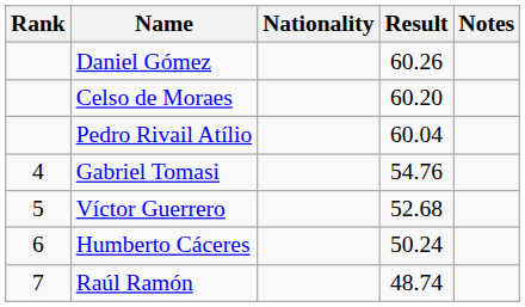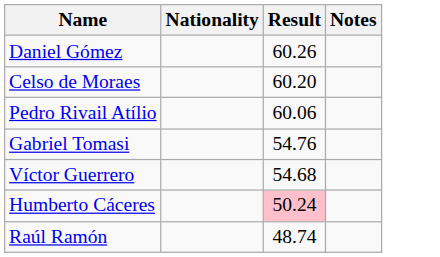- column: Rank | 4 | 5 | 6 | 7
Pedro Rivail Atílio | Result: 60.04 -> 60.06
Víctor Guerrero | Result: 52.68 -> 54.68
Humberto Cáceres | Result: no background -> pink background
